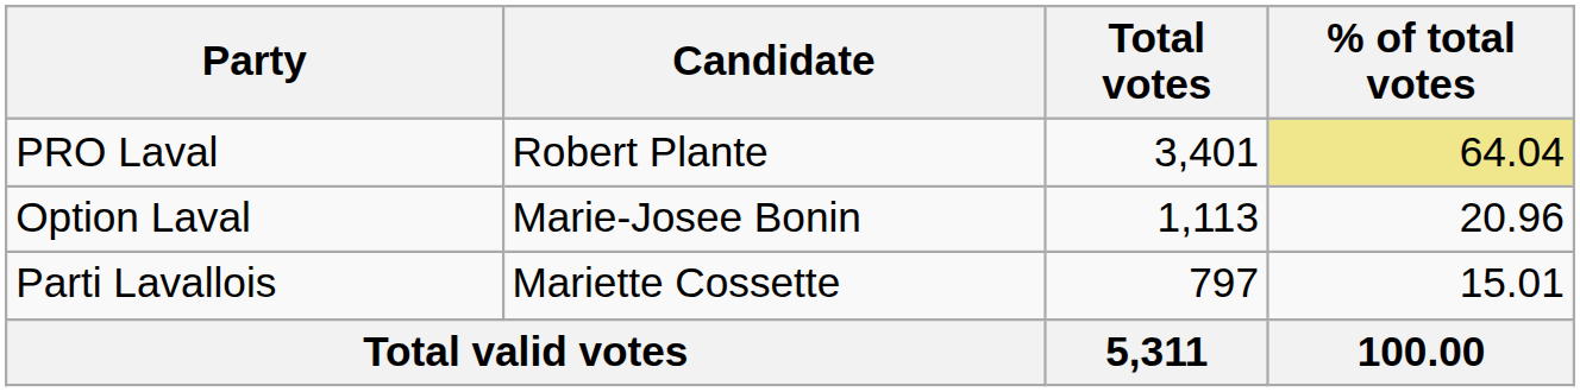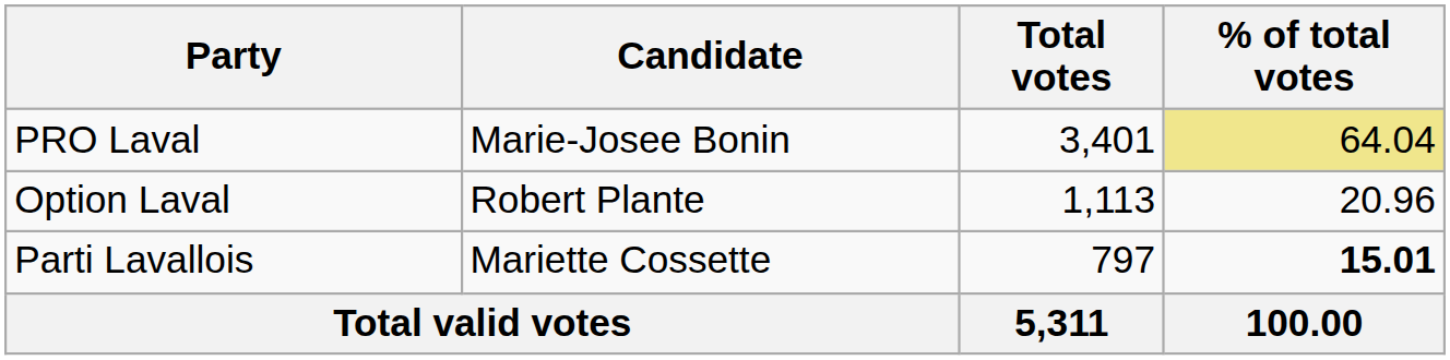PRO Laval | Candidate: Robert Plante -> Marie-Josee Bonin
Option Laval | Candidate: Marie-Josee Bonin -> Robert Plante
Parti Lavallois | % of total votes: normal -> bold
